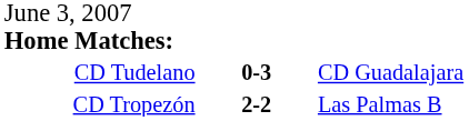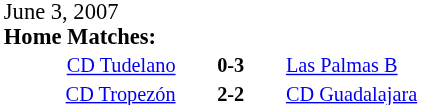CD Tudelano | column 3: CD Guadalajara -> Las Palmas B
CD Tropezón | column 3: Las Palmas B -> CD Guadalajara
